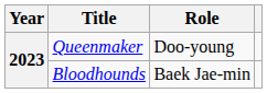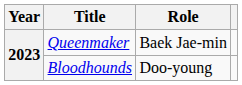Queenmaker | Role: Doo-young -> Baek Jae-min
Bloodhounds | Role: Baek Jae-min -> Doo-young
